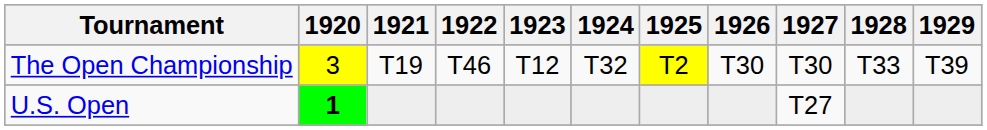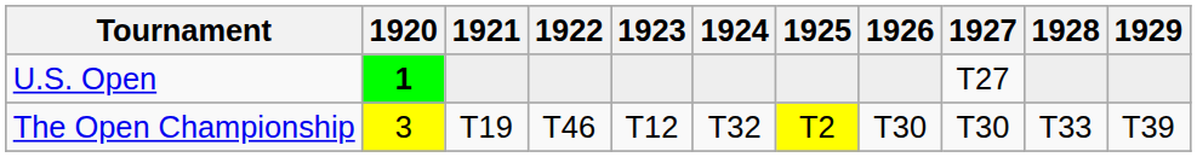rows swapped: U.S. Open <-> The Open Championship
